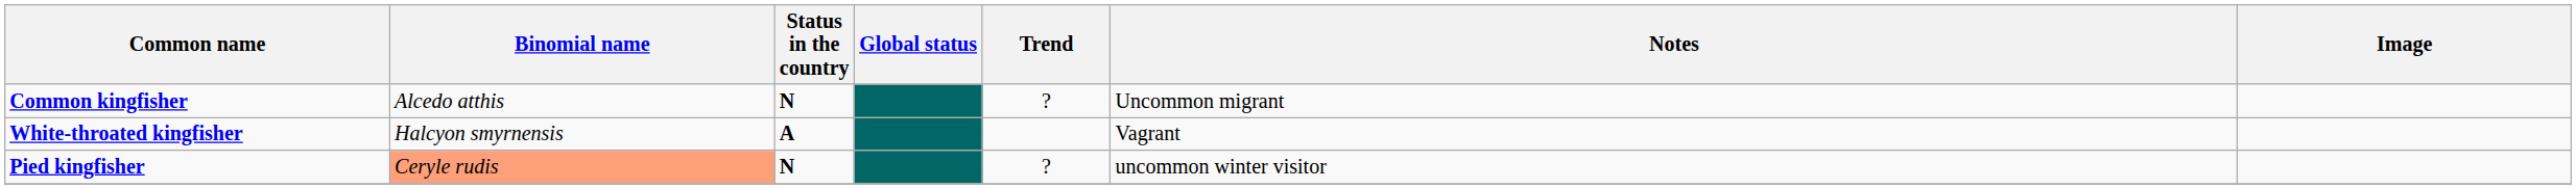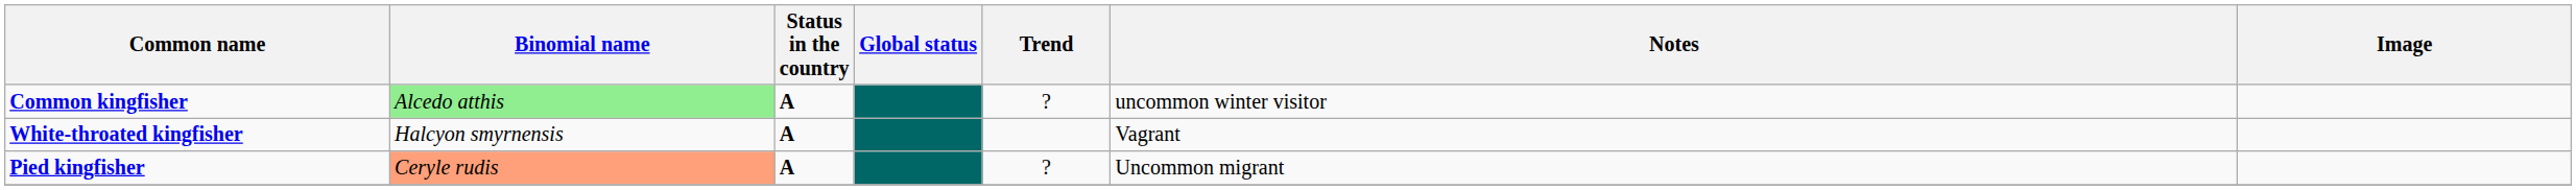Common kingfisher | Binomial name: no background -> lightgreen background
Common kingfisher | Status in the country: N -> A
Common kingfisher | Notes: Uncommon migrant -> uncommon winter visitor
Pied kingfisher | Status in the country: N -> A
Pied kingfisher | Notes: uncommon winter visitor -> Uncommon migrant
